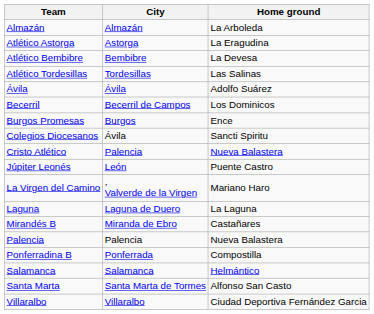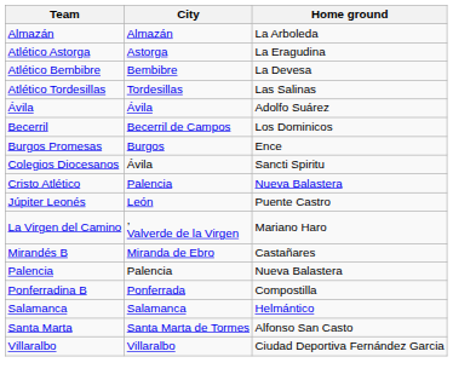- row: Laguna | Laguna de Duero | La Laguna
